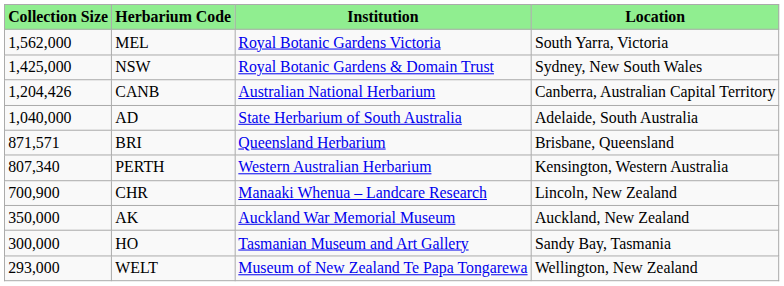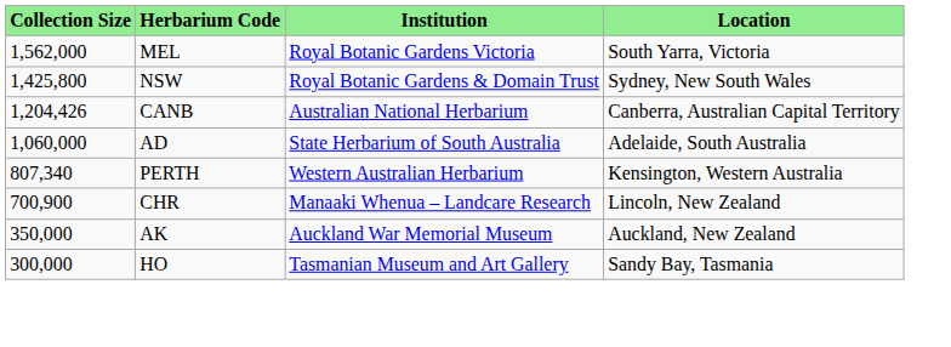NSW | Collection Size: 1,425,000 -> 1,425,800
AD | Collection Size: 1,040,000 -> 1,060,000
- row: 871,571 | BRI | Queensland Herbarium | Brisbane, Queensland
- row: 293,000 | WELT | Museum of New Zealand Te Papa Tongarewa | Wellington, New Zealand
